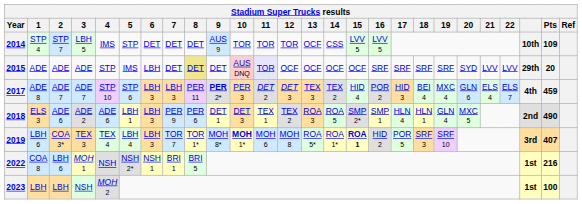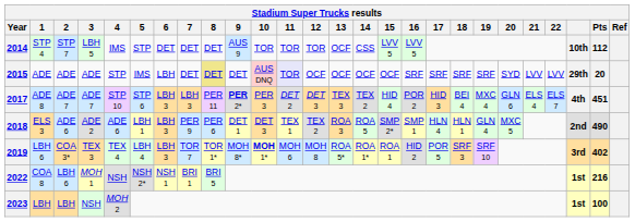2014 | Pts: 109 -> 112
2017 | Pts: 459 -> 451
2019 | 15: bold -> normal
2019 | Pts: 407 -> 402
